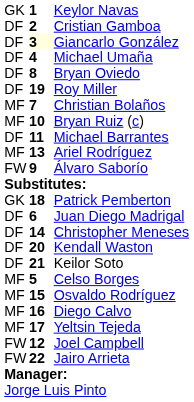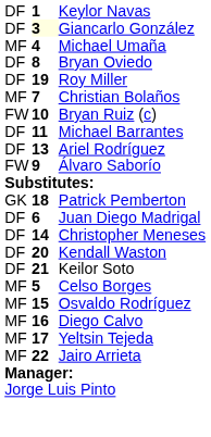Keylor Navas | column 1: GK -> DF
- row: DF | 2 | Cristian Gamboa
Michael Umaña | column 1: DF -> MF
Bryan Ruiz (c) | column 1: MF -> FW
Ariel Rodríguez | column 1: MF -> DF
- row: FW | 12 | Joel Campbell
Jairo Arrieta | column 1: FW -> MF
